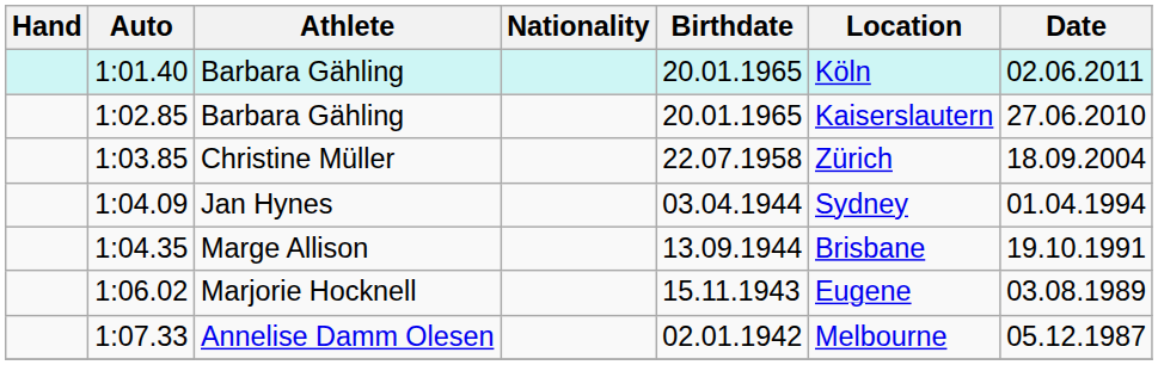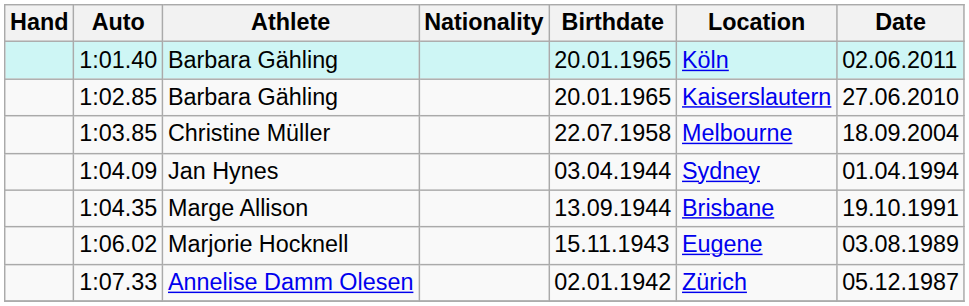1:03.85 | Location: Zürich -> Melbourne
1:07.33 | Location: Melbourne -> Zürich
